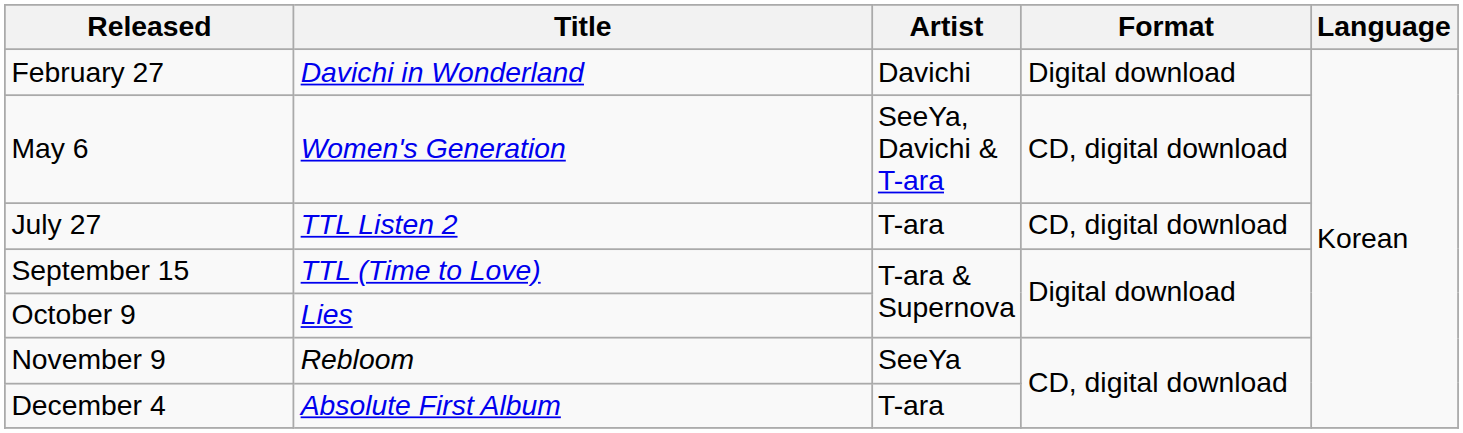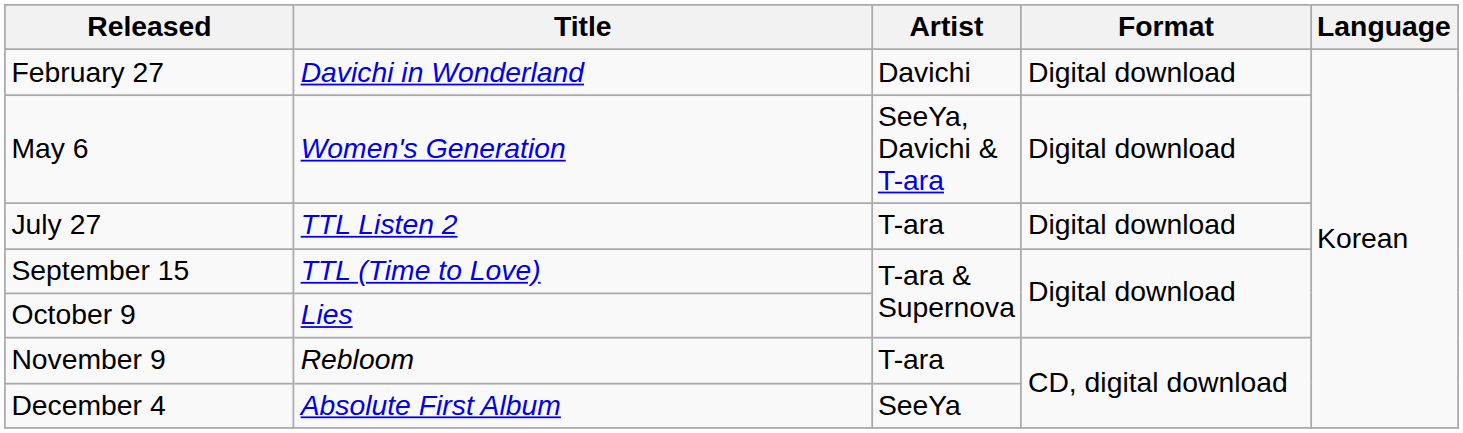May 6 | Format: CD, digital download -> Digital download
July 27 | Format: CD, digital download -> Digital download
November 9 | Artist: SeeYa -> T-ara
December 4 | Artist: T-ara -> SeeYa
